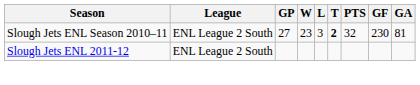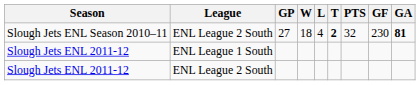Slough Jets ENL Season 2010–11 | W: 23 -> 18
Slough Jets ENL Season 2010–11 | L: 3 -> 4
Slough Jets ENL Season 2010–11 | GA: normal -> bold
+ row: Slough Jets ENL 2011-12 | ENL League 1 South
